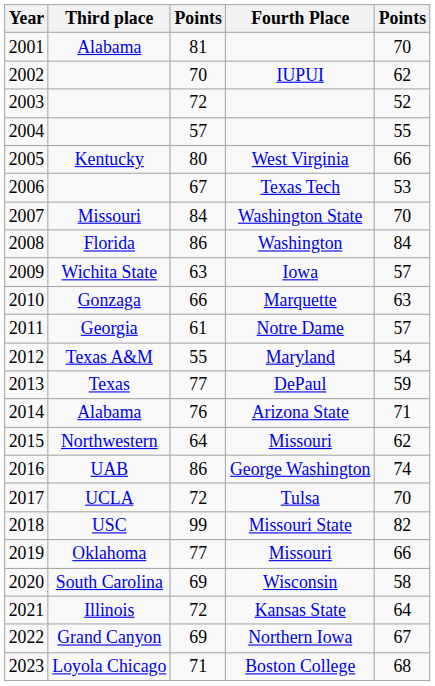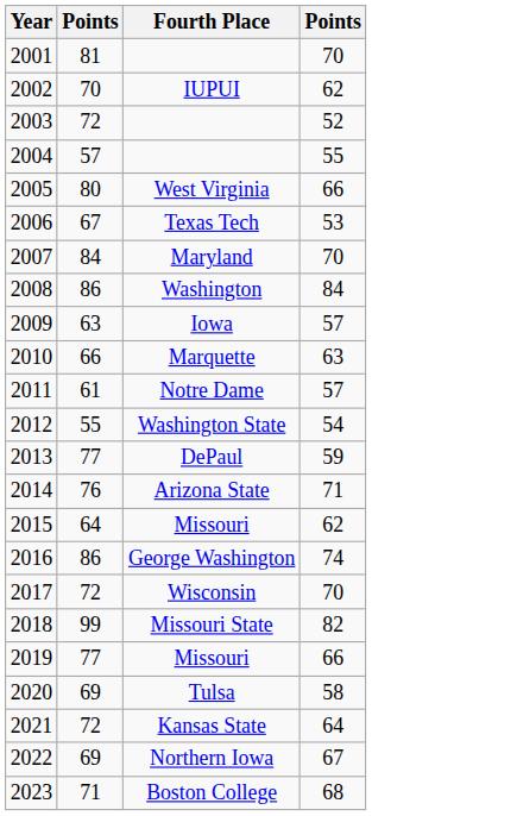- column: Third place | Alabama | Kentucky | Missouri | Florida | Wichita State | Gonzaga | Georgia | Texas A&M | Texas | Alabama | Northwestern | UAB | UCLA | USC | Oklahoma | South Carolina | Illinois | Grand Canyon | Loyola Chicago
2007 | Fourth Place: Washington State -> Maryland
2012 | Fourth Place: Maryland -> Washington State
2017 | Fourth Place: Tulsa -> Wisconsin
2020 | Fourth Place: Wisconsin -> Tulsa
